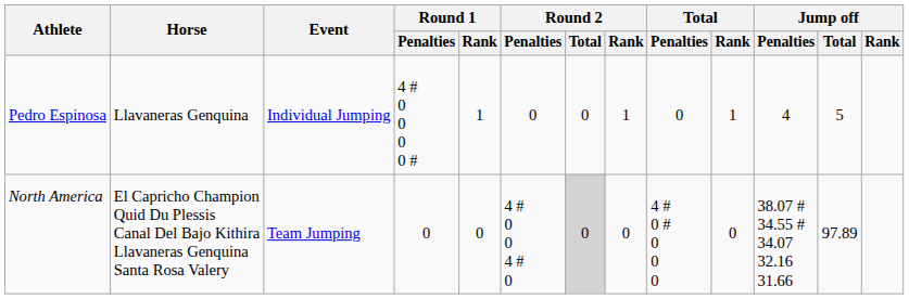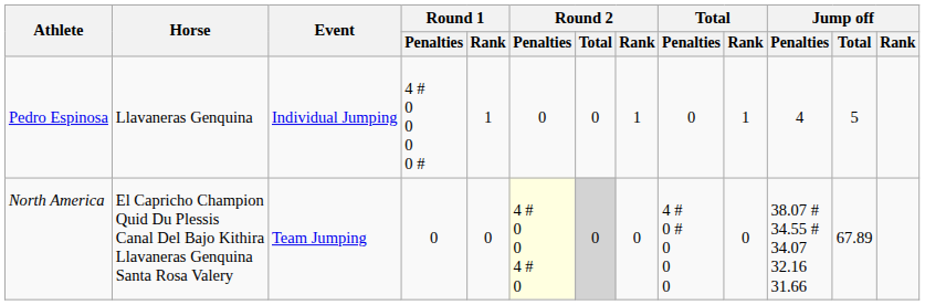North America | Round 2 / Penalties: no background -> lightyellow background
North America | Jump off / Total: 97.89 -> 67.89
